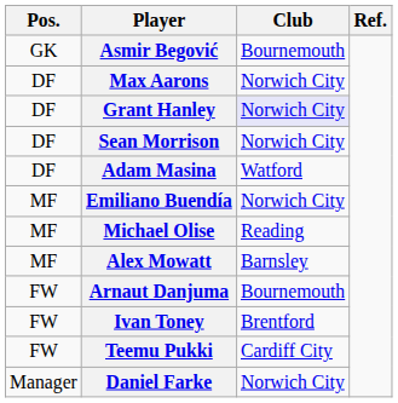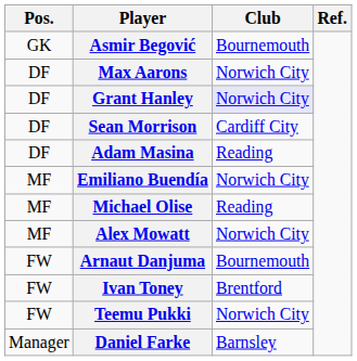Sean Morrison | Club: Norwich City -> Cardiff City
Adam Masina | Club: Watford -> Reading
Alex Mowatt | Club: Barnsley -> Norwich City
Teemu Pukki | Club: Cardiff City -> Norwich City
Daniel Farke | Club: Norwich City -> Barnsley
